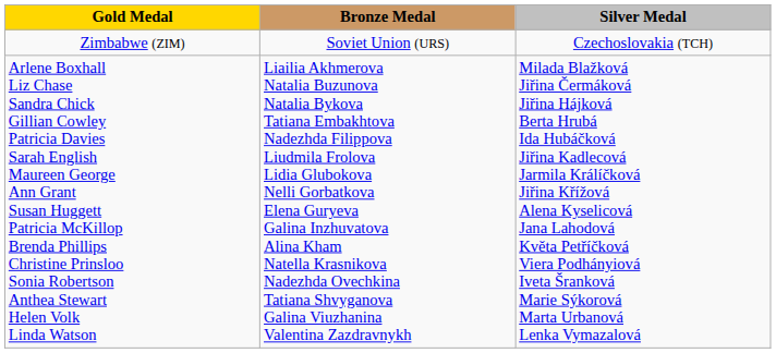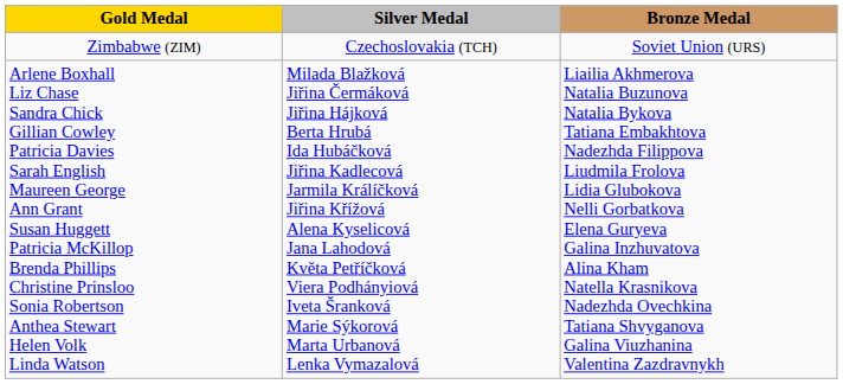columns swapped: Silver Medal <-> Bronze Medal
